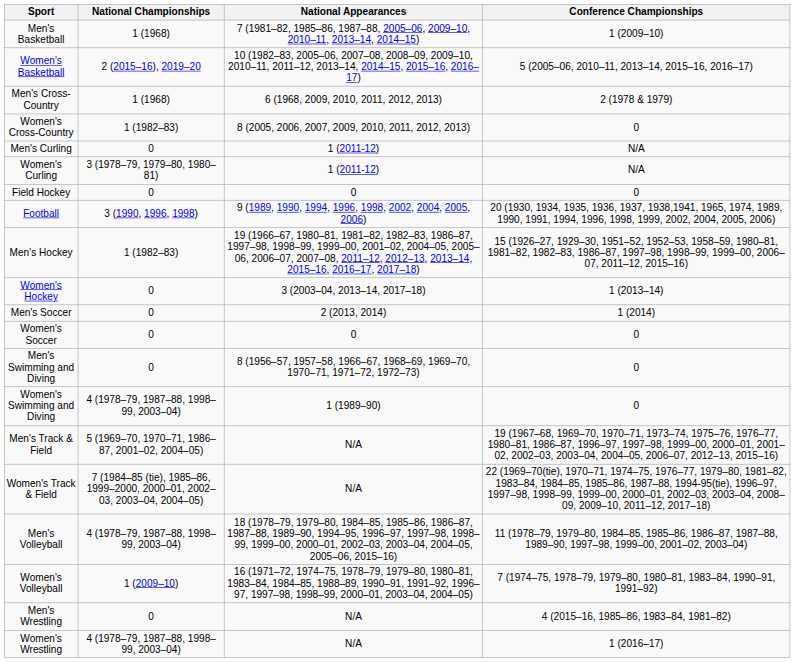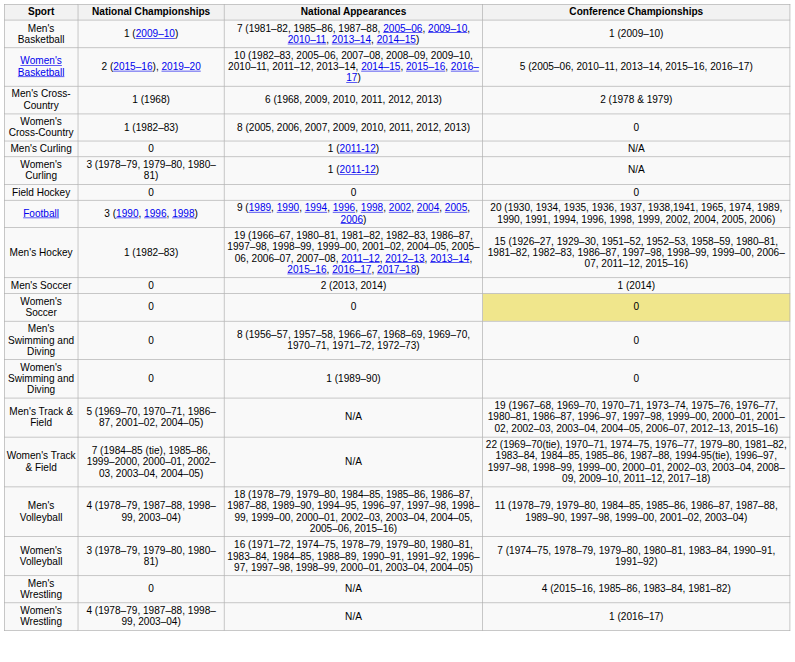Men's Basketball | National Championships: 1 (1968) -> 1 (2009–10)
- row: Women's Hockey | 0 | 3 (2003–04, 2013–14, 2017–18) | 1 (2013–14)
Women's Soccer | Conference Championships: no background -> khaki background
Women's Swimming and Diving | National Championships: 4 (1978–79, 1987–88, 1998–99, 2003–04) -> 0
Women's Volleyball | National Championships: 1 (2009–10) -> 3 (1978–79, 1979–80, 1980–81)
